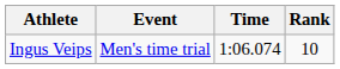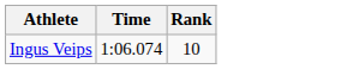- column: Event | Men's time trial
